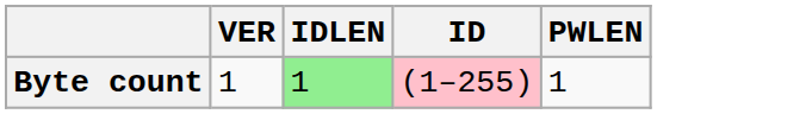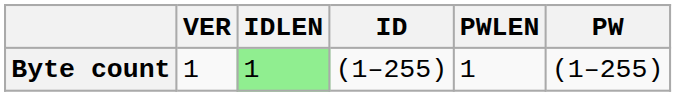+ column: PW | (1–255)
Byte count | ID: pink background -> no background
